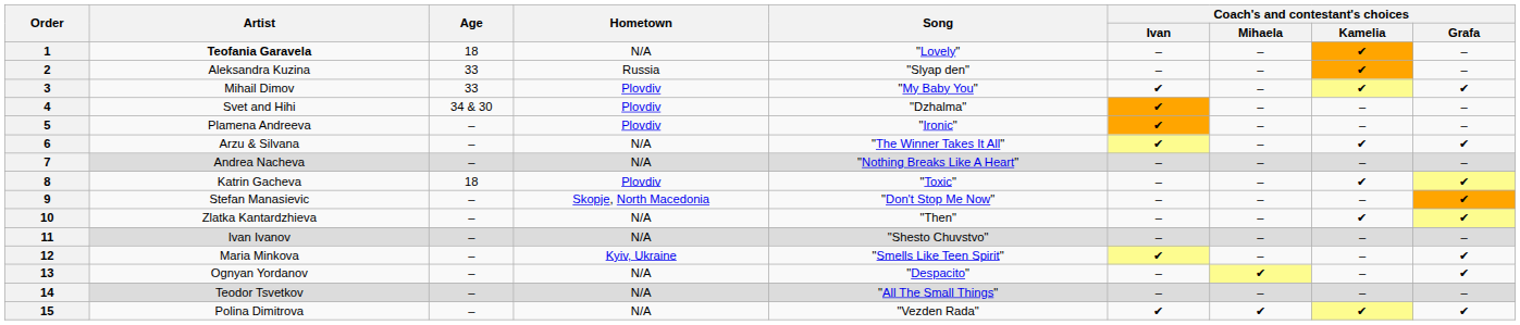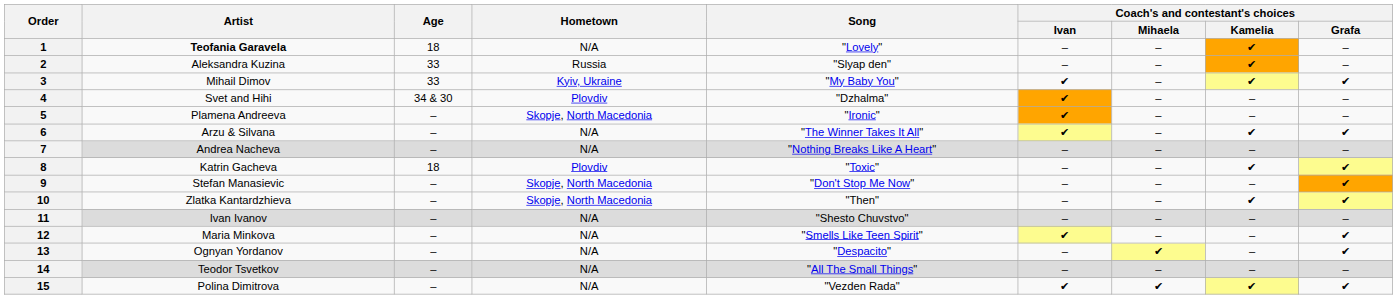3 | Hometown: Plovdiv -> Kyiv, Ukraine
5 | Hometown: Plovdiv -> Skopje, North Macedonia
10 | Hometown: N/A -> Skopje, North Macedonia
12 | Hometown: Kyiv, Ukraine -> N/A
